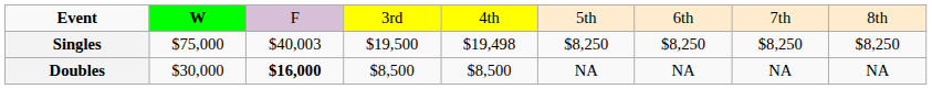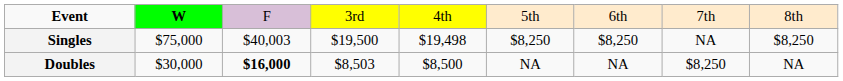Singles | column 8: $8,250 -> NA
Doubles | column 4: $8,500 -> $8,503
Doubles | column 8: NA -> $8,250
